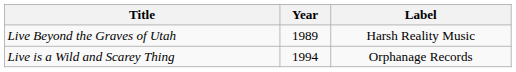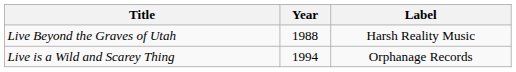Live Beyond the Graves of Utah | Year: 1989 -> 1988
